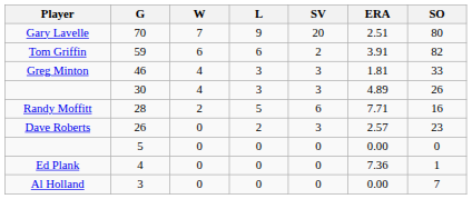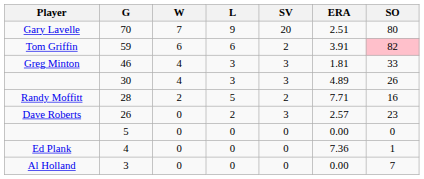59 | SO: no background -> pink background
28 | SV: 6 -> 2
